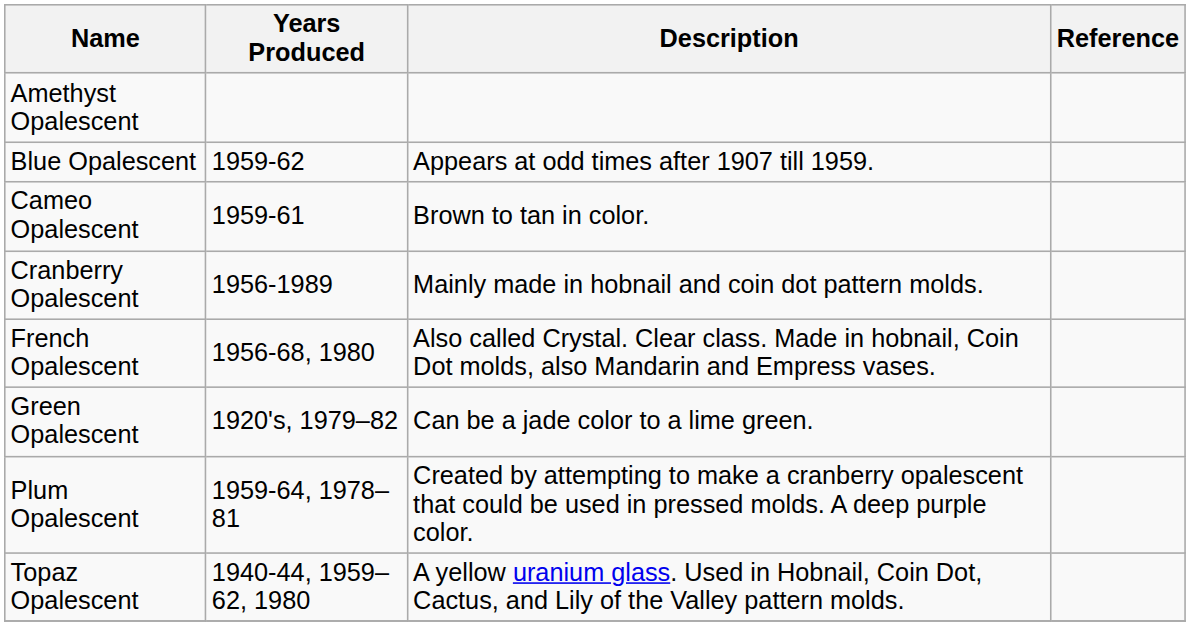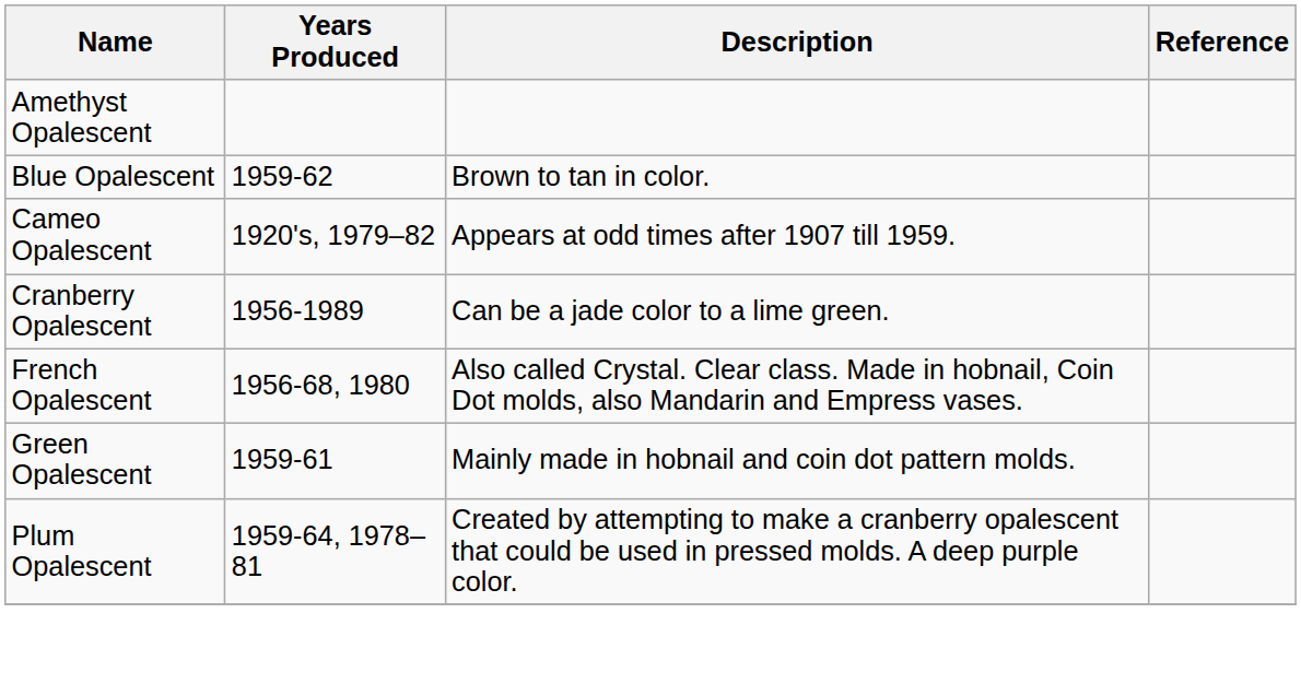Blue Opalescent | Description: Appears at odd times after 1907 till 1959. -> Brown to tan in color.
Cameo Opalescent | Years Produced: 1959-61 -> 1920's, 1979–82
Cameo Opalescent | Description: Brown to tan in color. -> Appears at odd times after 1907 till 1959.
Cranberry Opalescent | Description: Mainly made in hobnail and coin dot pattern molds. -> Can be a jade color to a lime green.
Green Opalescent | Years Produced: 1920's, 1979–82 -> 1959-61
Green Opalescent | Description: Can be a jade color to a lime green. -> Mainly made in hobnail and coin dot pattern molds.
- row: Topaz Opalescent | 1940-44, 1959–62, 1980 | A yellow uranium glass. Used in Hobnail, Coin Dot, Cactus, and Lily of the Valley pattern molds.
